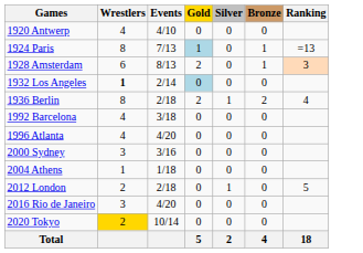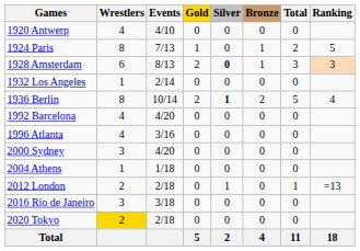+ column: Total | 0 | 2 | 3 | 0 | 5 | 0 | 0 | 0 | 0 | 1 | 0 | 0 | 11
1924 Paris | Gold: lightblue background -> no background
1924 Paris | Ranking: =13 -> 5
1928 Amsterdam | Silver: normal -> bold
1932 Los Angeles | Wrestlers: bold -> normal
1932 Los Angeles | Gold: lightblue background -> no background
1936 Berlin | Events: 2/18 -> 10/14
1936 Berlin | Silver: normal -> bold
1992 Barcelona | Events: 3/18 -> 4/20
1996 Atlanta | Events: 4/20 -> 3/16
2000 Sydney | Events: 3/16 -> 4/20
2012 London | Ranking: 5 -> =13
2016 Rio de Janeiro | Events: 4/20 -> 3/18
2020 Tokyo | Events: 10/14 -> 2/18
